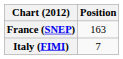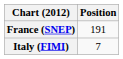France (SNEP) | Position: 163 -> 191
